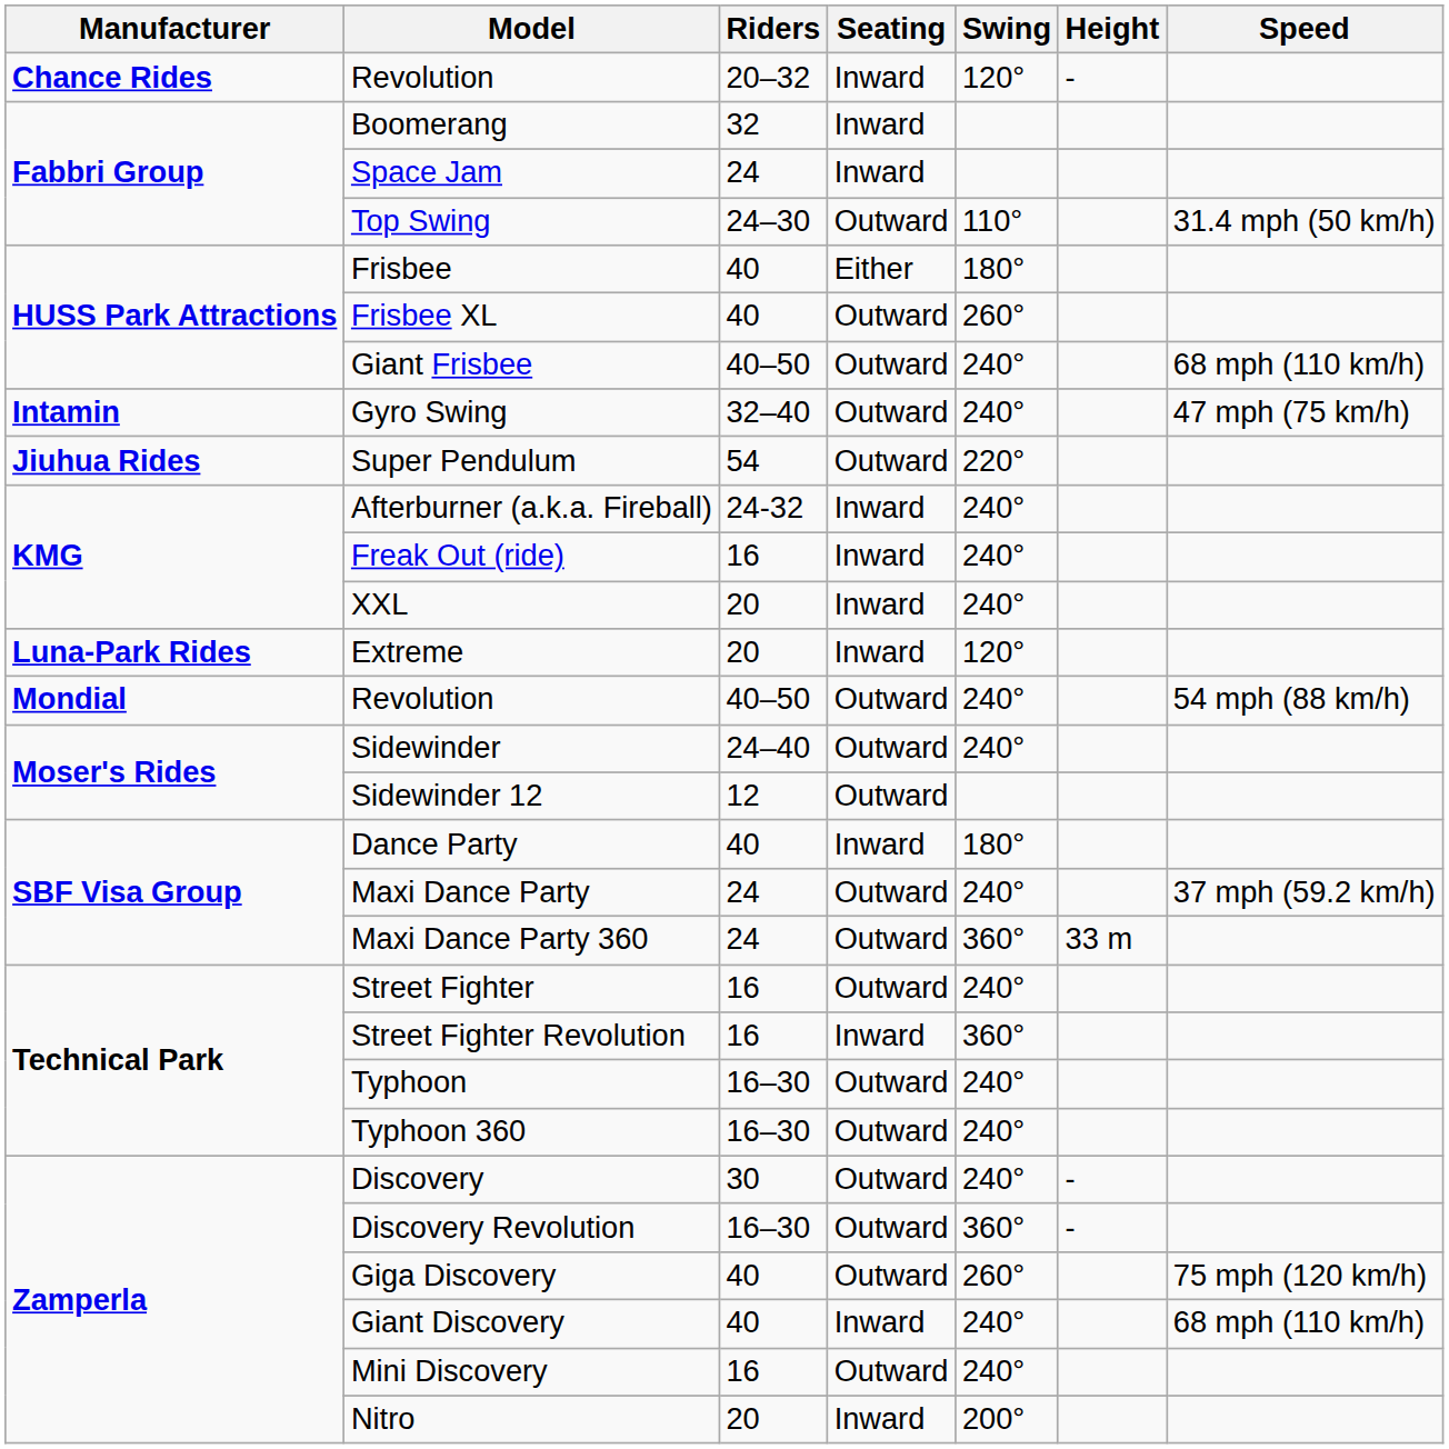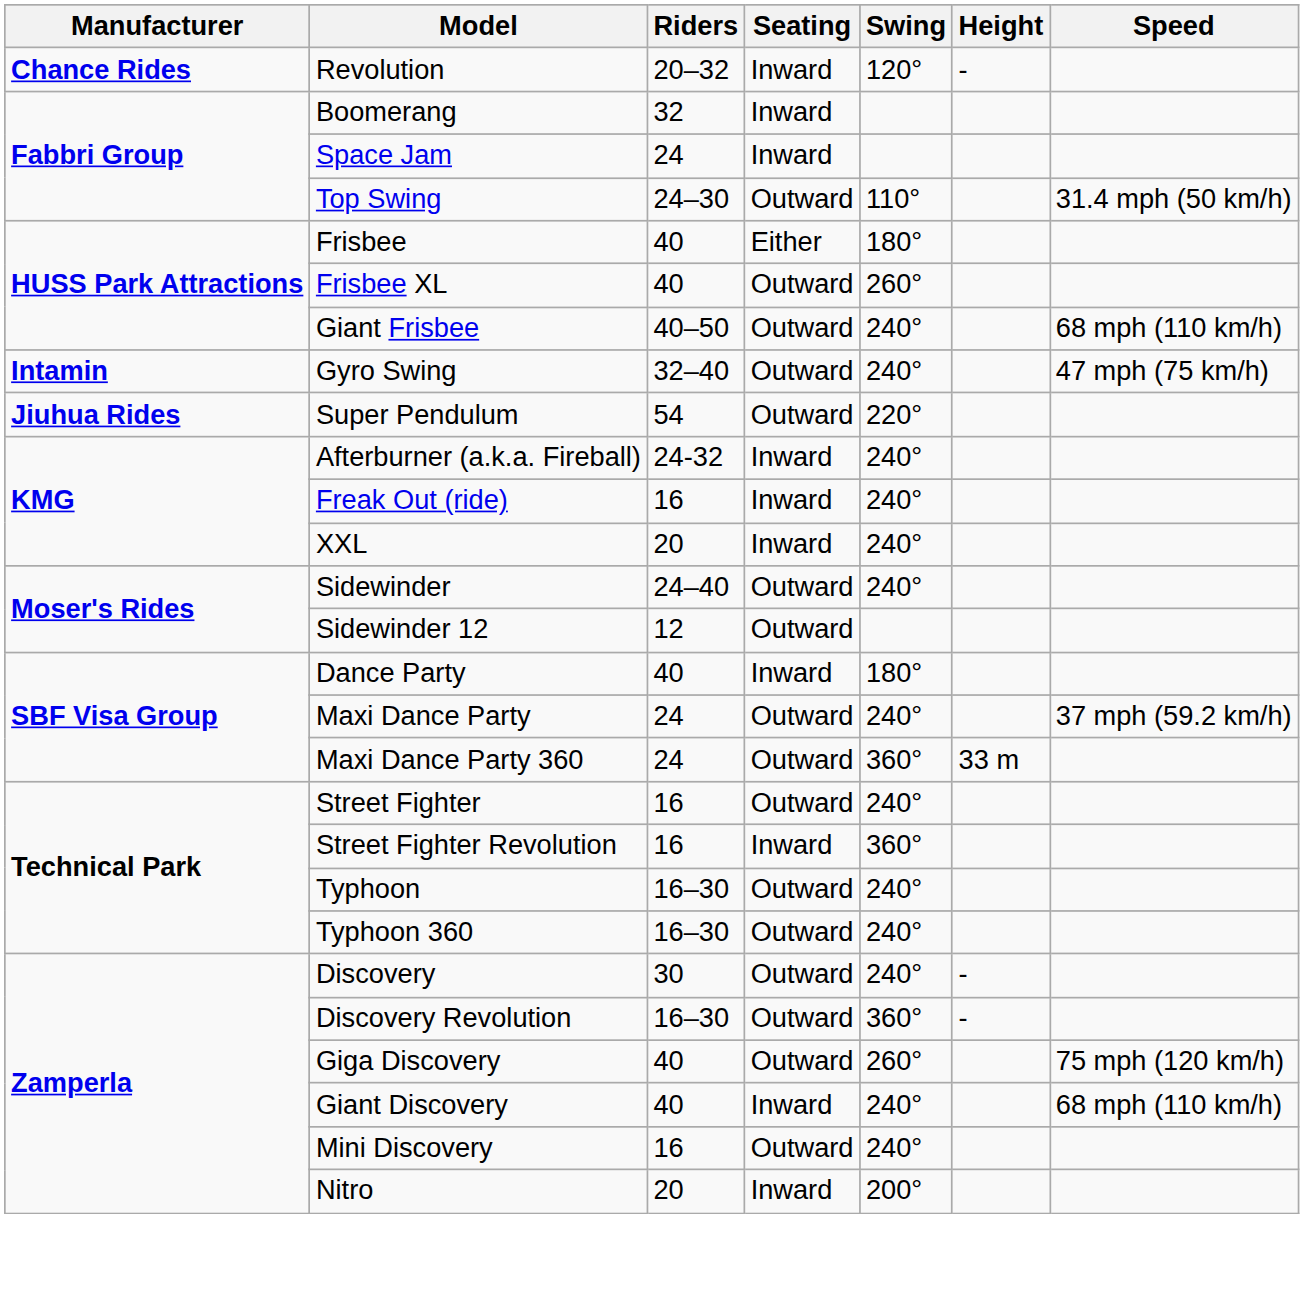- row: Luna-Park Rides | Extreme | 20 | Inward | 120°
- row: Mondial | Revolution | 40–50 | Outward | 240° | 54 mph (88 km/h)
